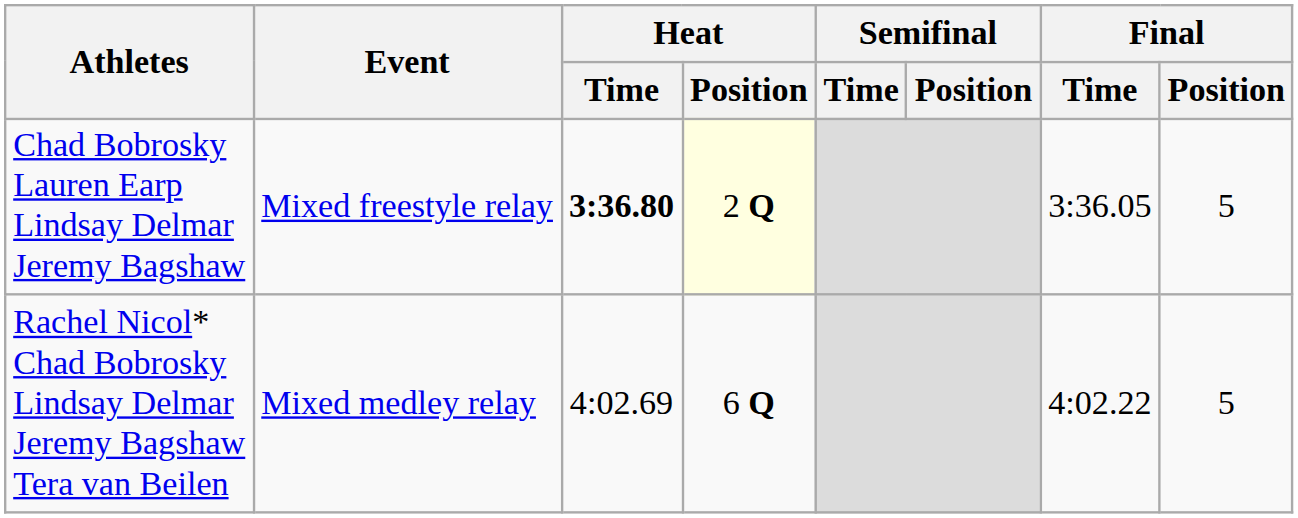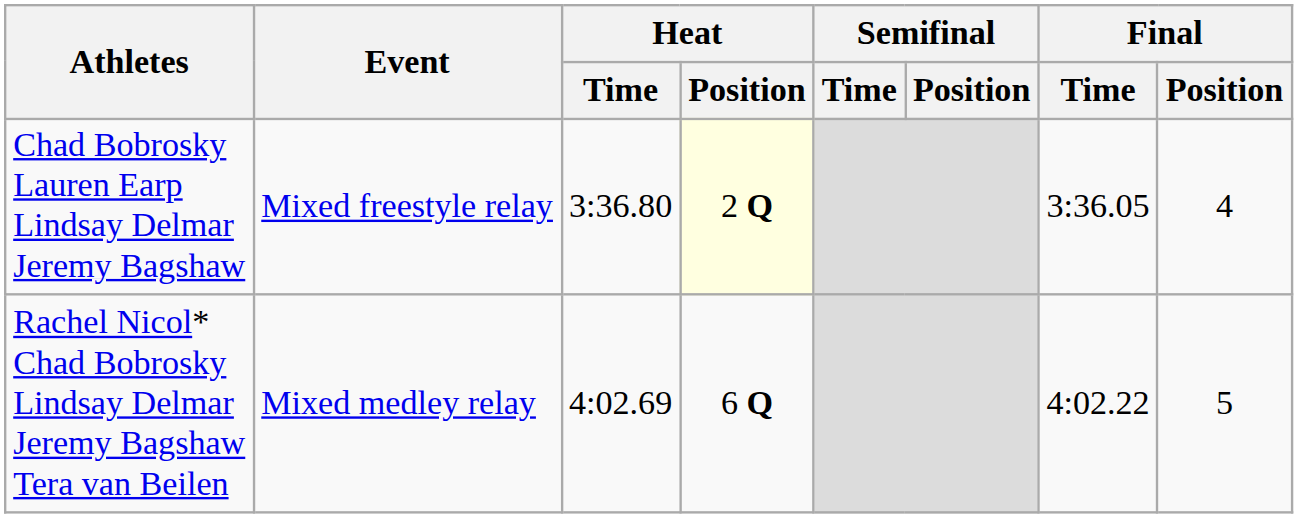Chad Bobrosky Lauren Earp Lindsay Delmar Jeremy Bagshaw | Heat / Time: bold -> normal
Chad Bobrosky Lauren Earp Lindsay Delmar Jeremy Bagshaw | Final / Position: 5 -> 4
